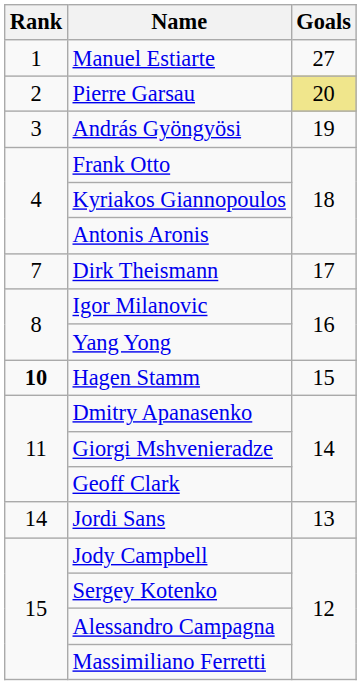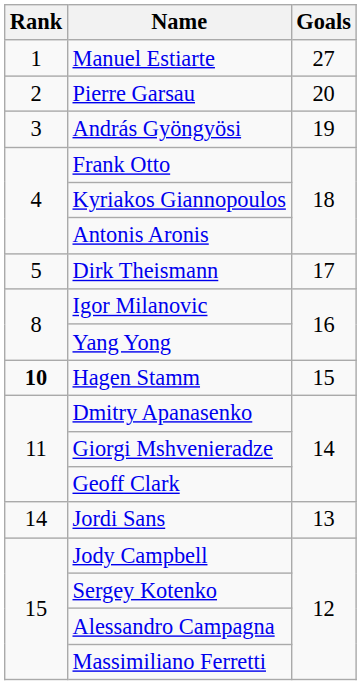Pierre Garsau | Goals: khaki background -> no background
Dirk Theismann | Rank: 7 -> 5
